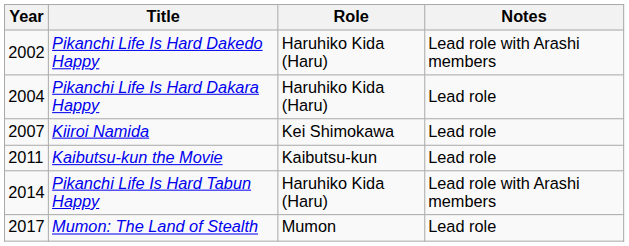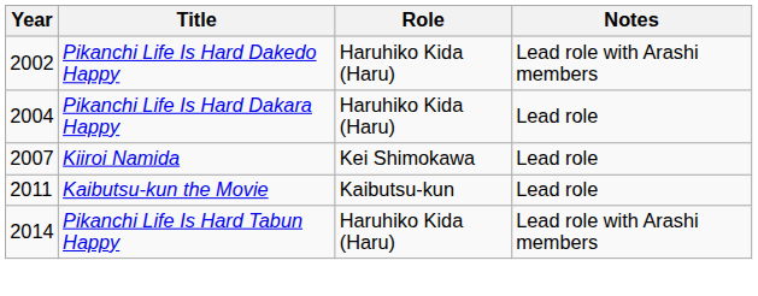- row: 2017 | Mumon: The Land of Stealth | Mumon | Lead role
